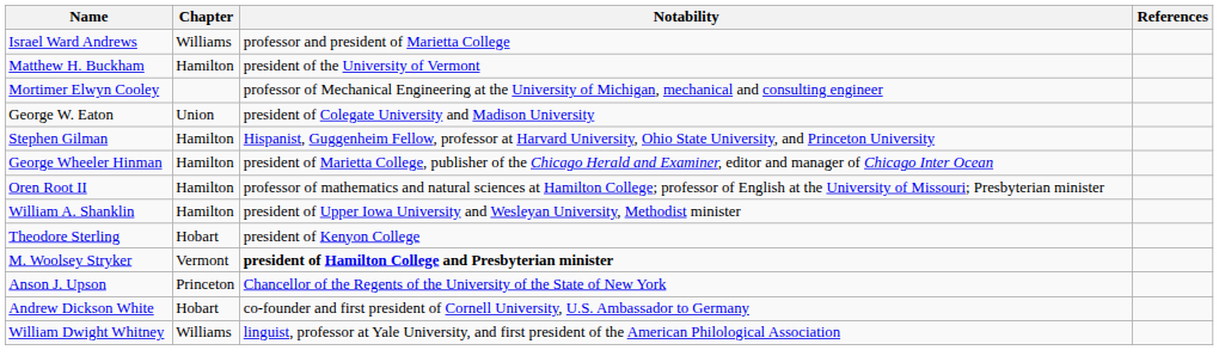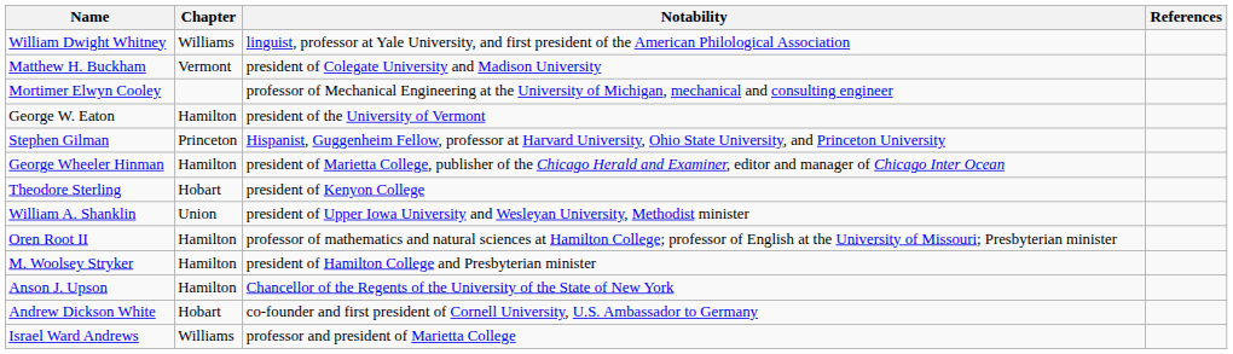rows swapped: Israel Ward Andrews <-> William Dwight Whitney
Matthew H. Buckham | Chapter: Hamilton -> Vermont
Matthew H. Buckham | Notability: president of the University of Vermont -> president of Colegate University and Madison University
George W. Eaton | Chapter: Union -> Hamilton
George W. Eaton | Notability: president of Colegate University and Madison University -> president of the University of Vermont
Stephen Gilman | Chapter: Hamilton -> Princeton
rows swapped: Oren Root II <-> Theodore Sterling
William A. Shanklin | Chapter: Hamilton -> Union
M. Woolsey Stryker | Chapter: Vermont -> Hamilton
M. Woolsey Stryker | Notability: bold -> normal
Anson J. Upson | Chapter: Princeton -> Hamilton
